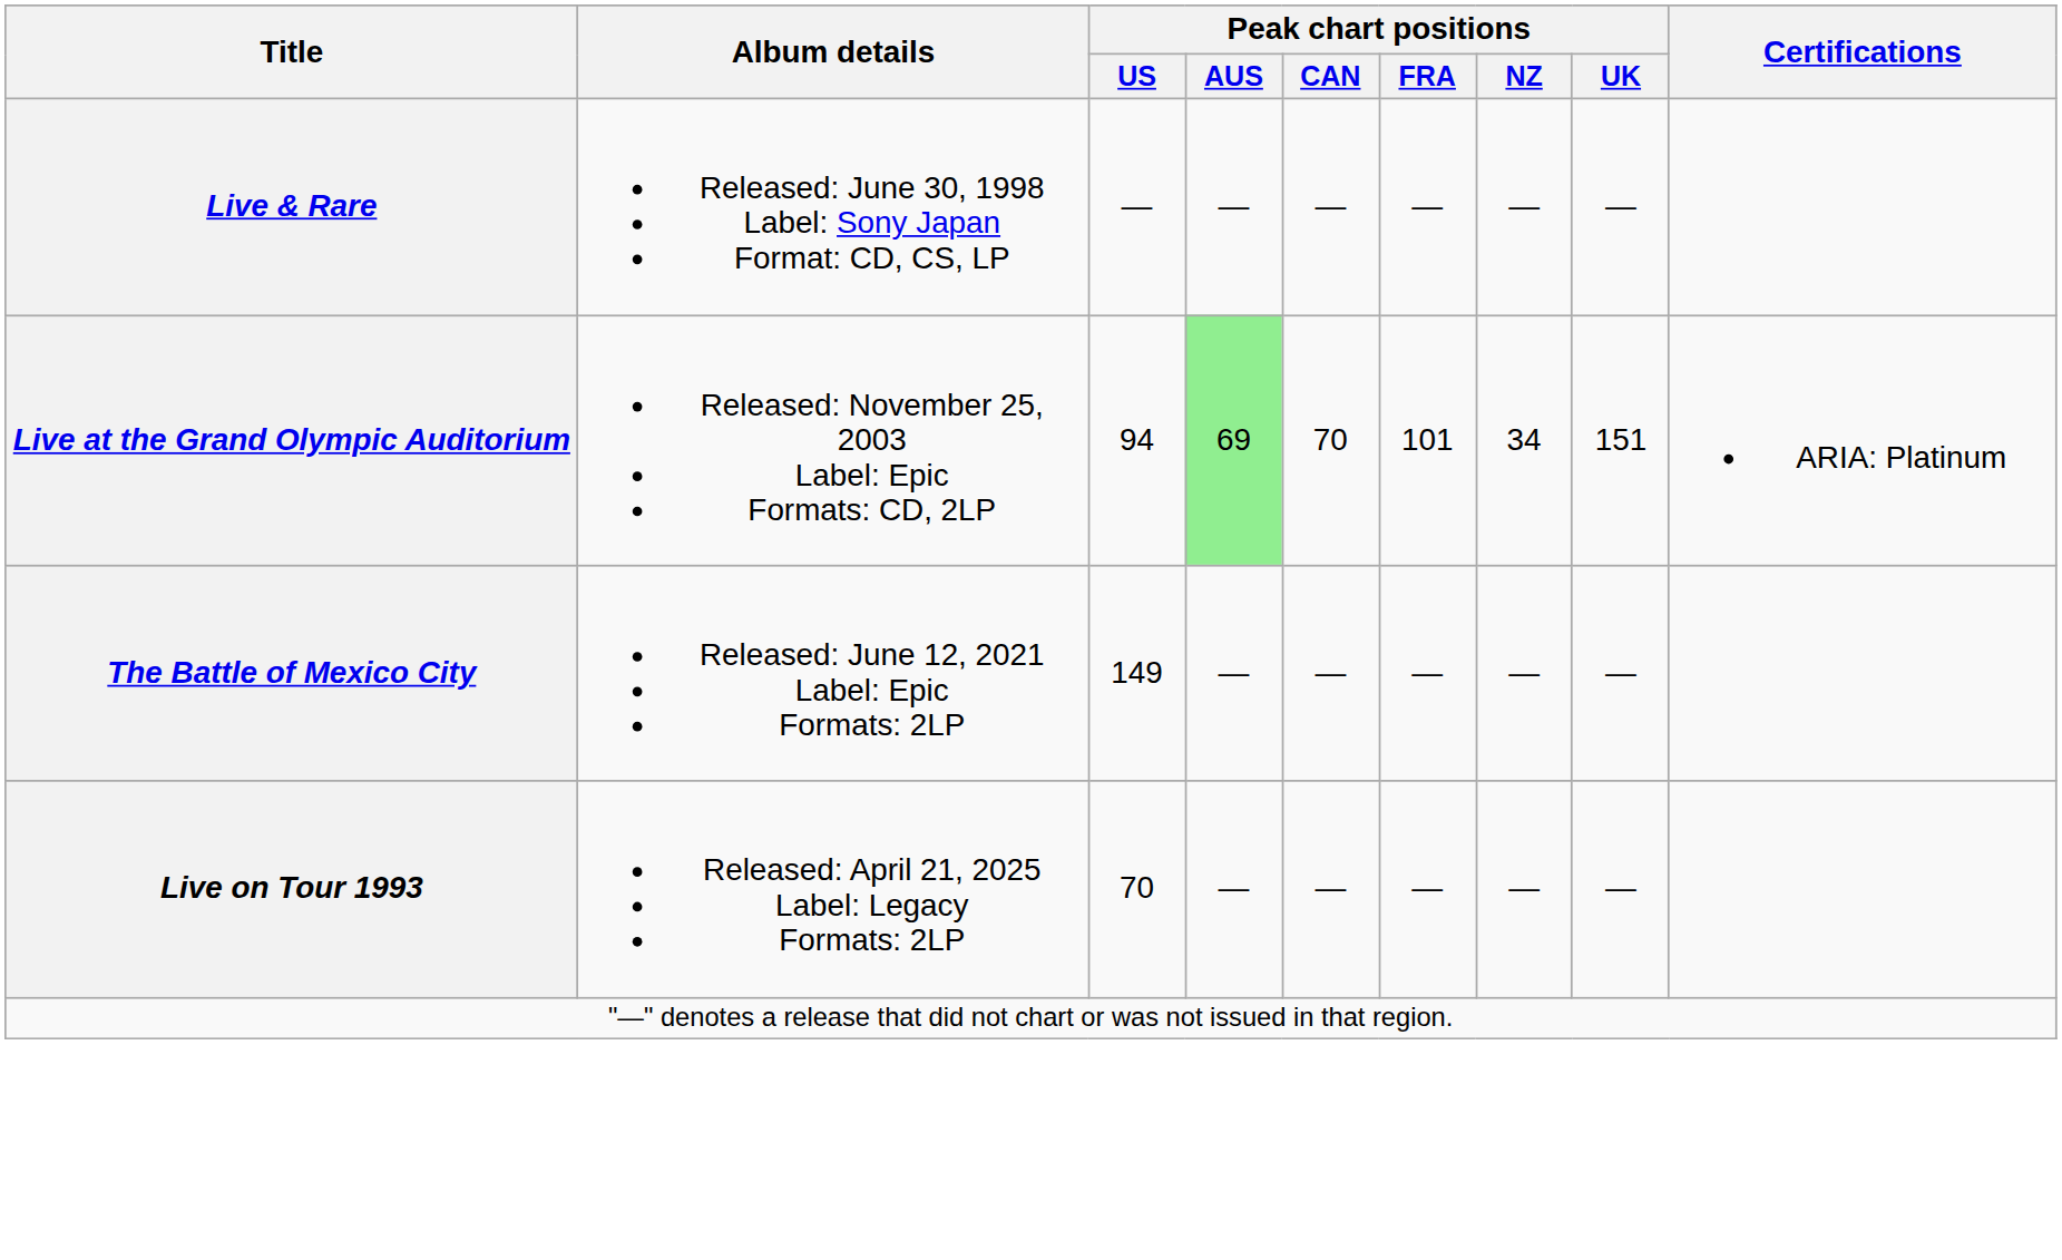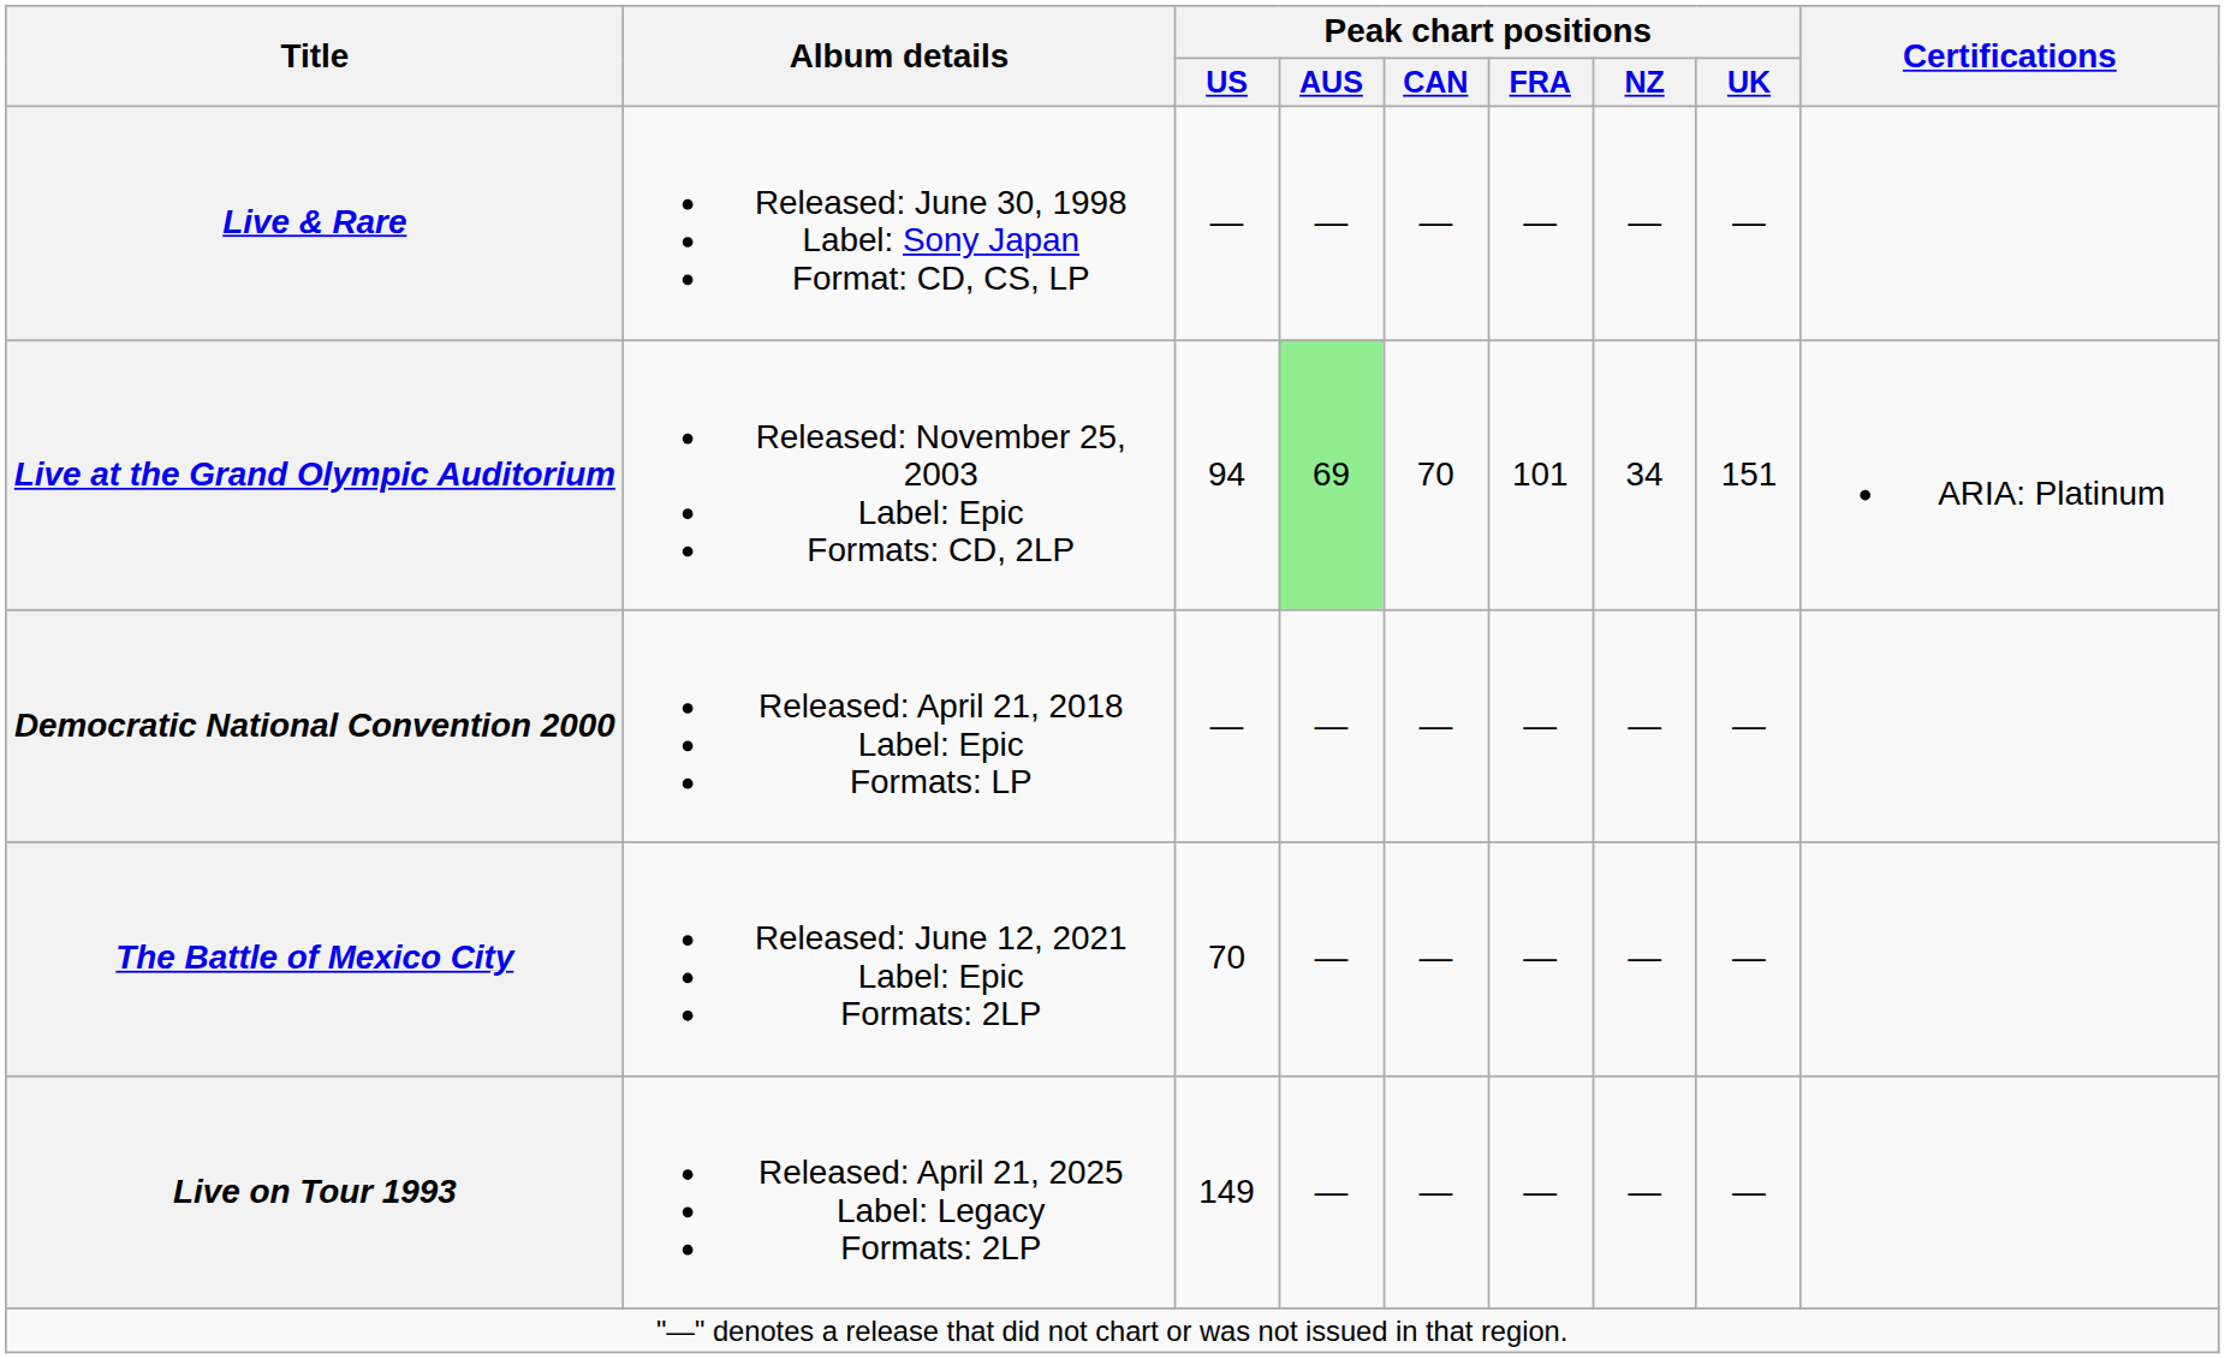+ row: Democratic National Convention 2000 | Released: April 21, 2018 Label: Epic Formats: LP | — | — | — | — | — | —
The Battle of Mexico City | Peak chart positions / US: 149 -> 70
Live on Tour 1993 | Peak chart positions / US: 70 -> 149
